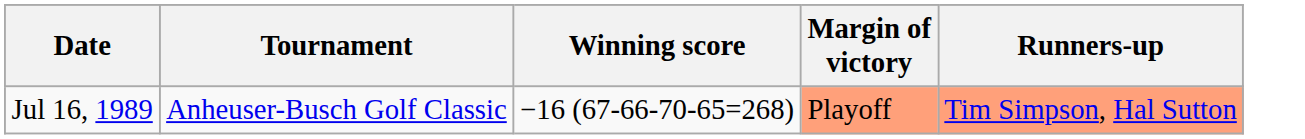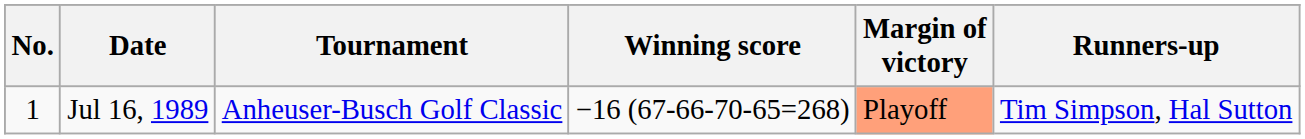+ column: No. | 1
Jul 16, 1989 | Runners-up: lightsalmon background -> no background
